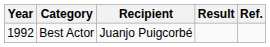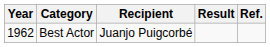Best Actor | Year: 1992 -> 1962
